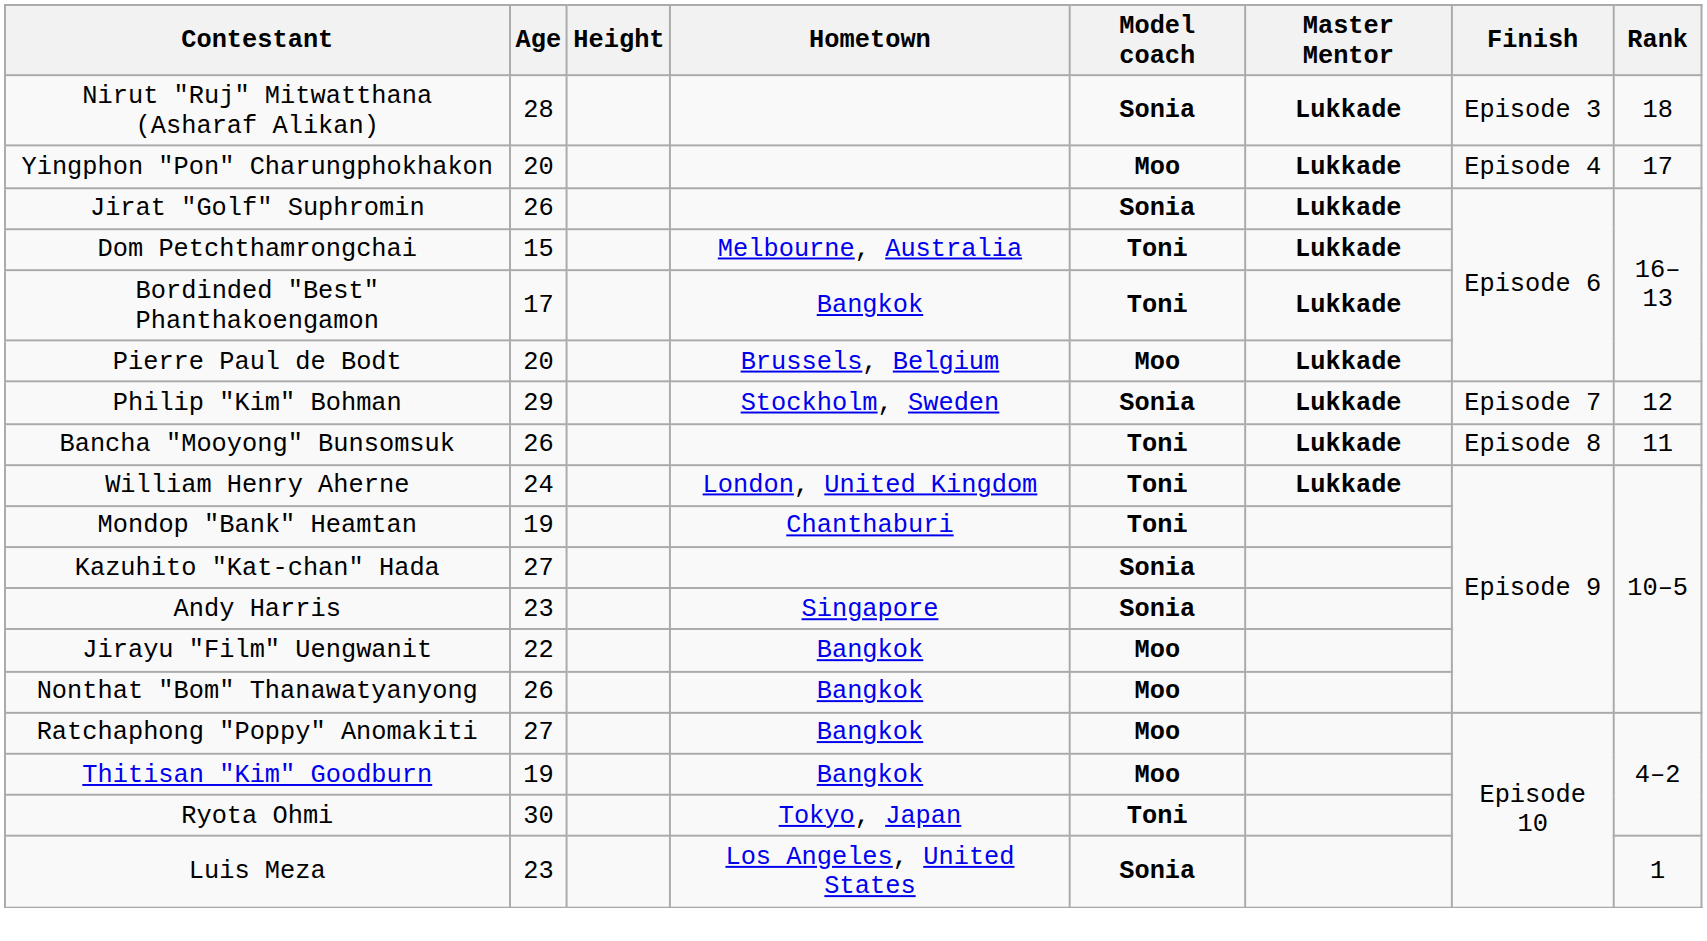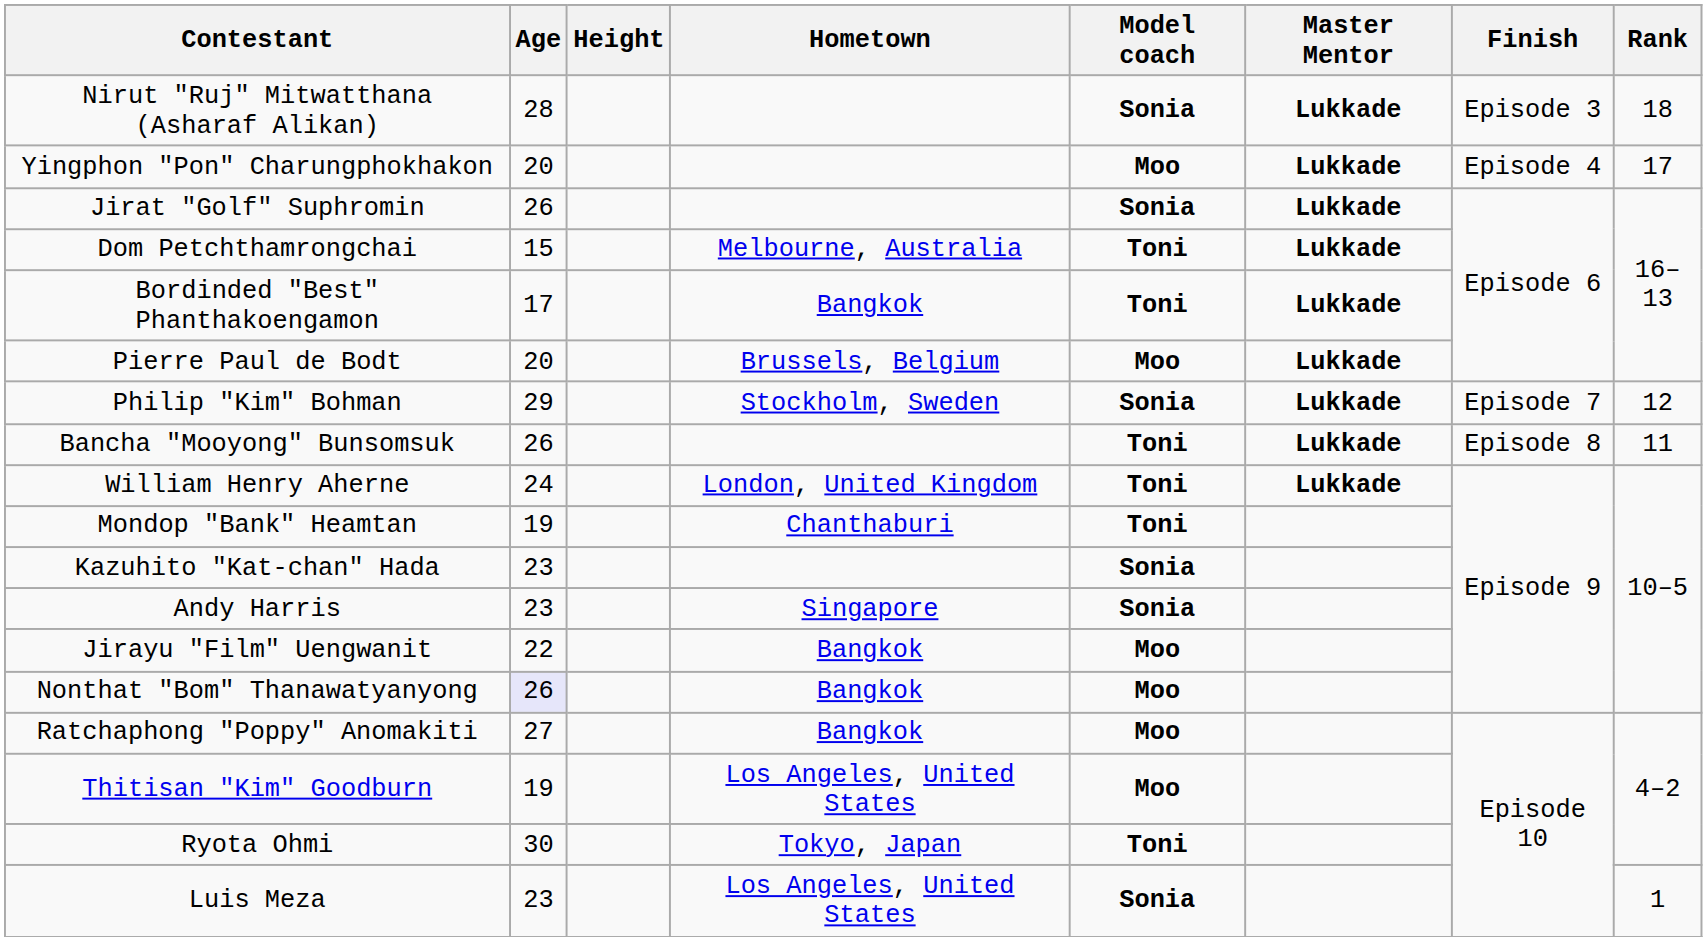Kazuhito "Kat-chan" Hada | Age: 27 -> 23
Nonthat "Bom" Thanawatyanyong | Age: no background -> lavender background
Thitisan "Kim" Goodburn | Hometown: Bangkok -> Los Angeles, United States
